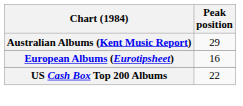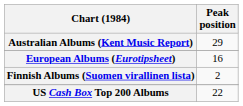+ row: Finnish Albums (Suomen virallinen lista) | 2
